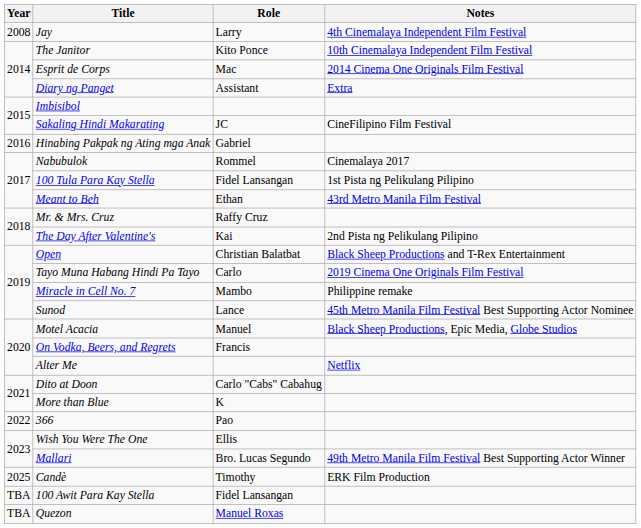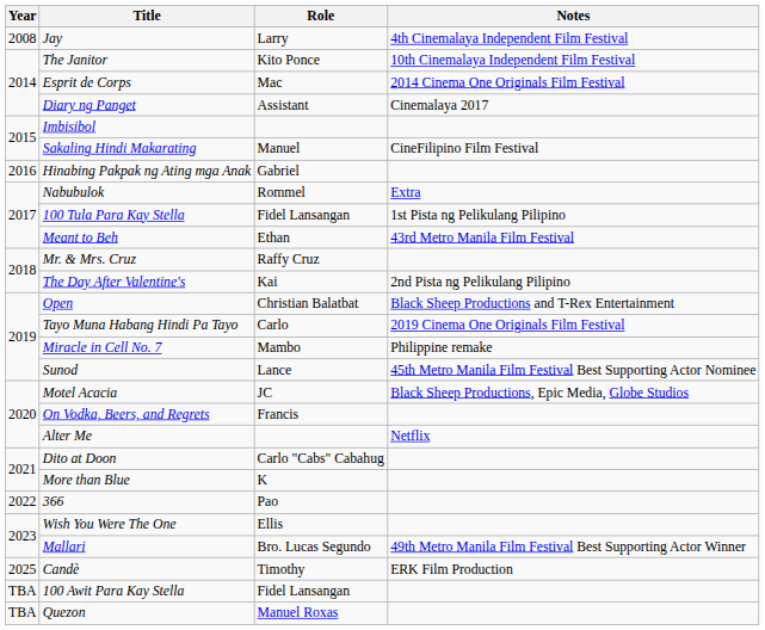Diary ng Panget | Notes: Extra -> Cinemalaya 2017
Sakaling Hindi Makarating | Role: JC -> Manuel
Nabubulok | Notes: Cinemalaya 2017 -> Extra
Motel Acacia | Role: Manuel -> JC
